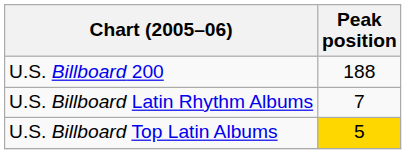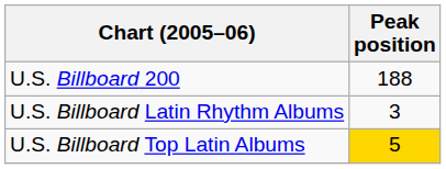U.S. Billboard Latin Rhythm Albums | Peak position: 7 -> 3
